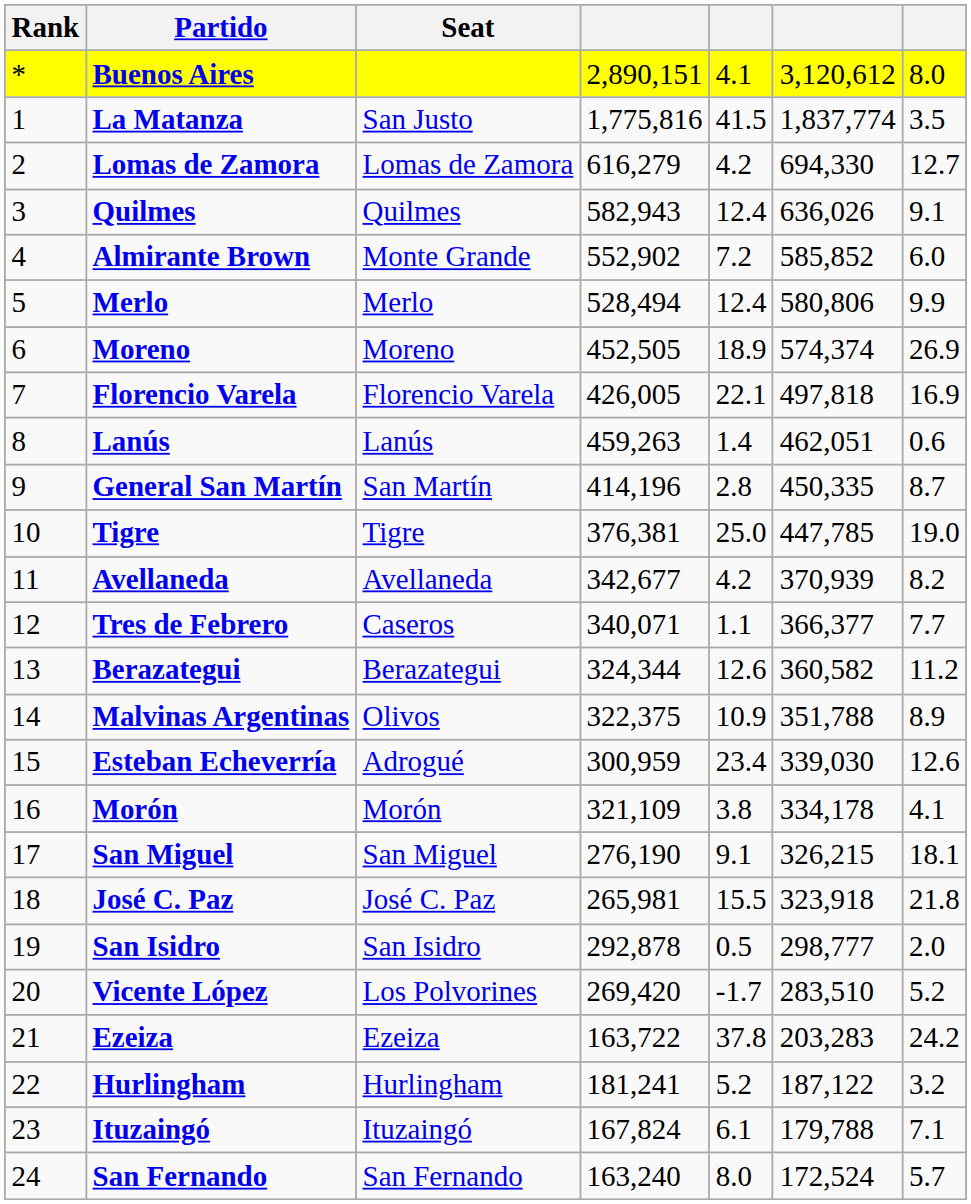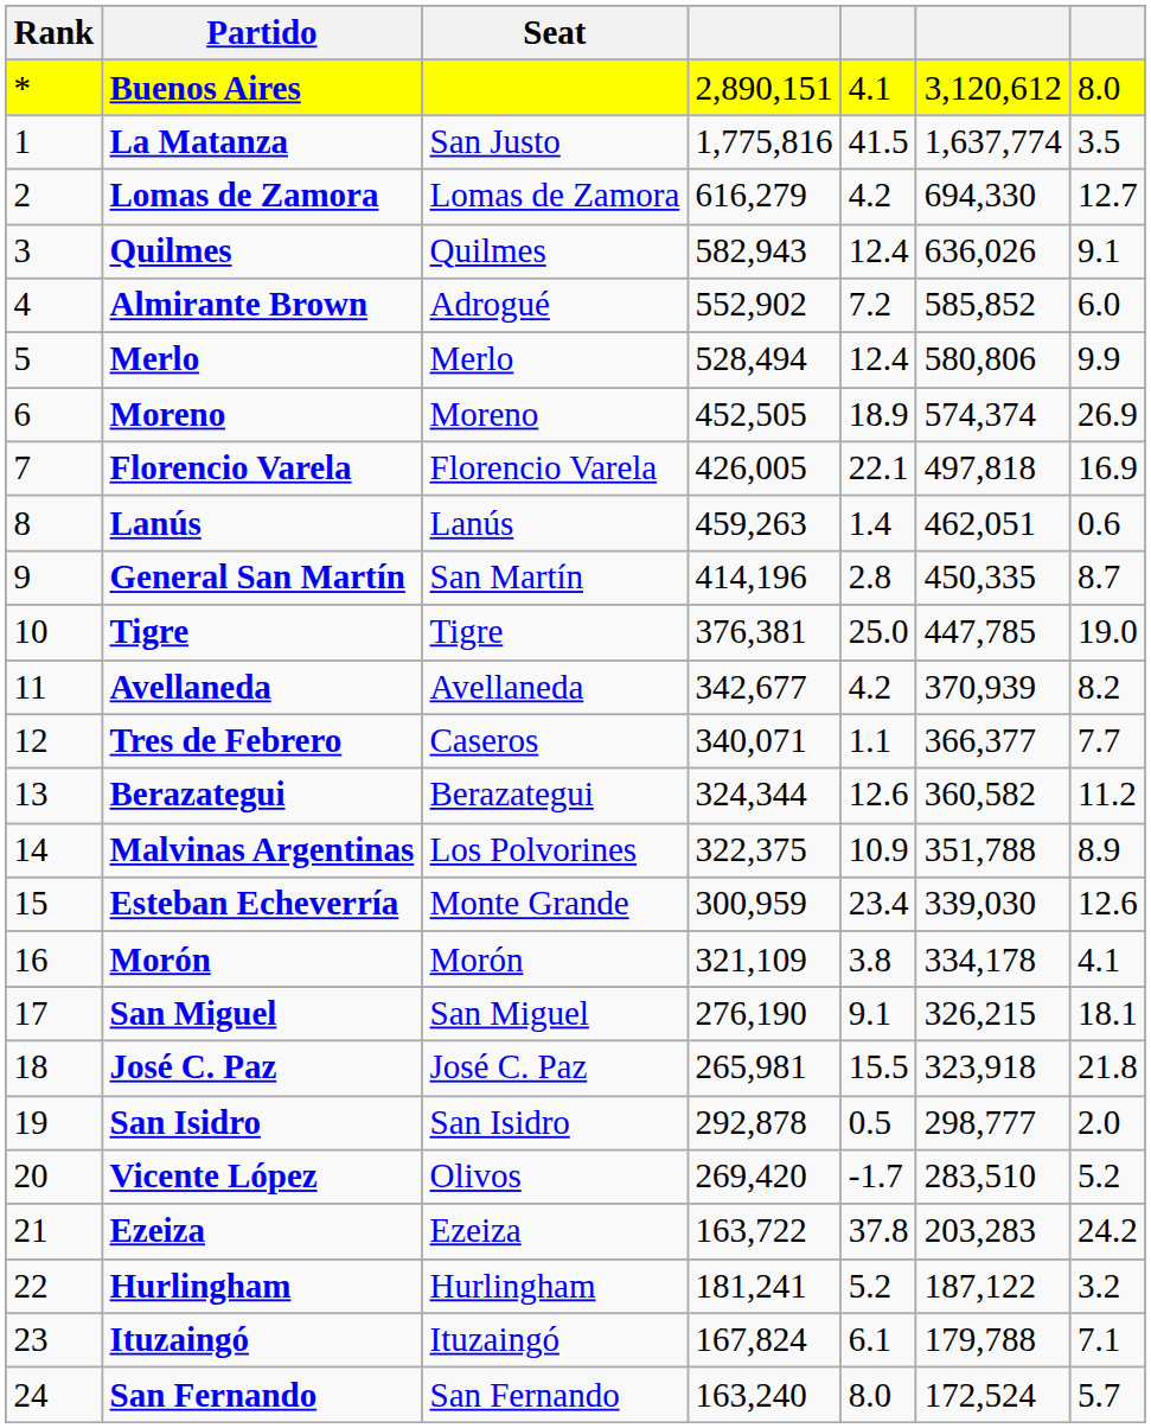La Matanza | column 6: 1,837,774 -> 1,637,774
Almirante Brown | Seat: Monte Grande -> Adrogué
Malvinas Argentinas | Seat: Olivos -> Los Polvorines
Esteban Echeverría | Seat: Adrogué -> Monte Grande
Vicente López | Seat: Los Polvorines -> Olivos
